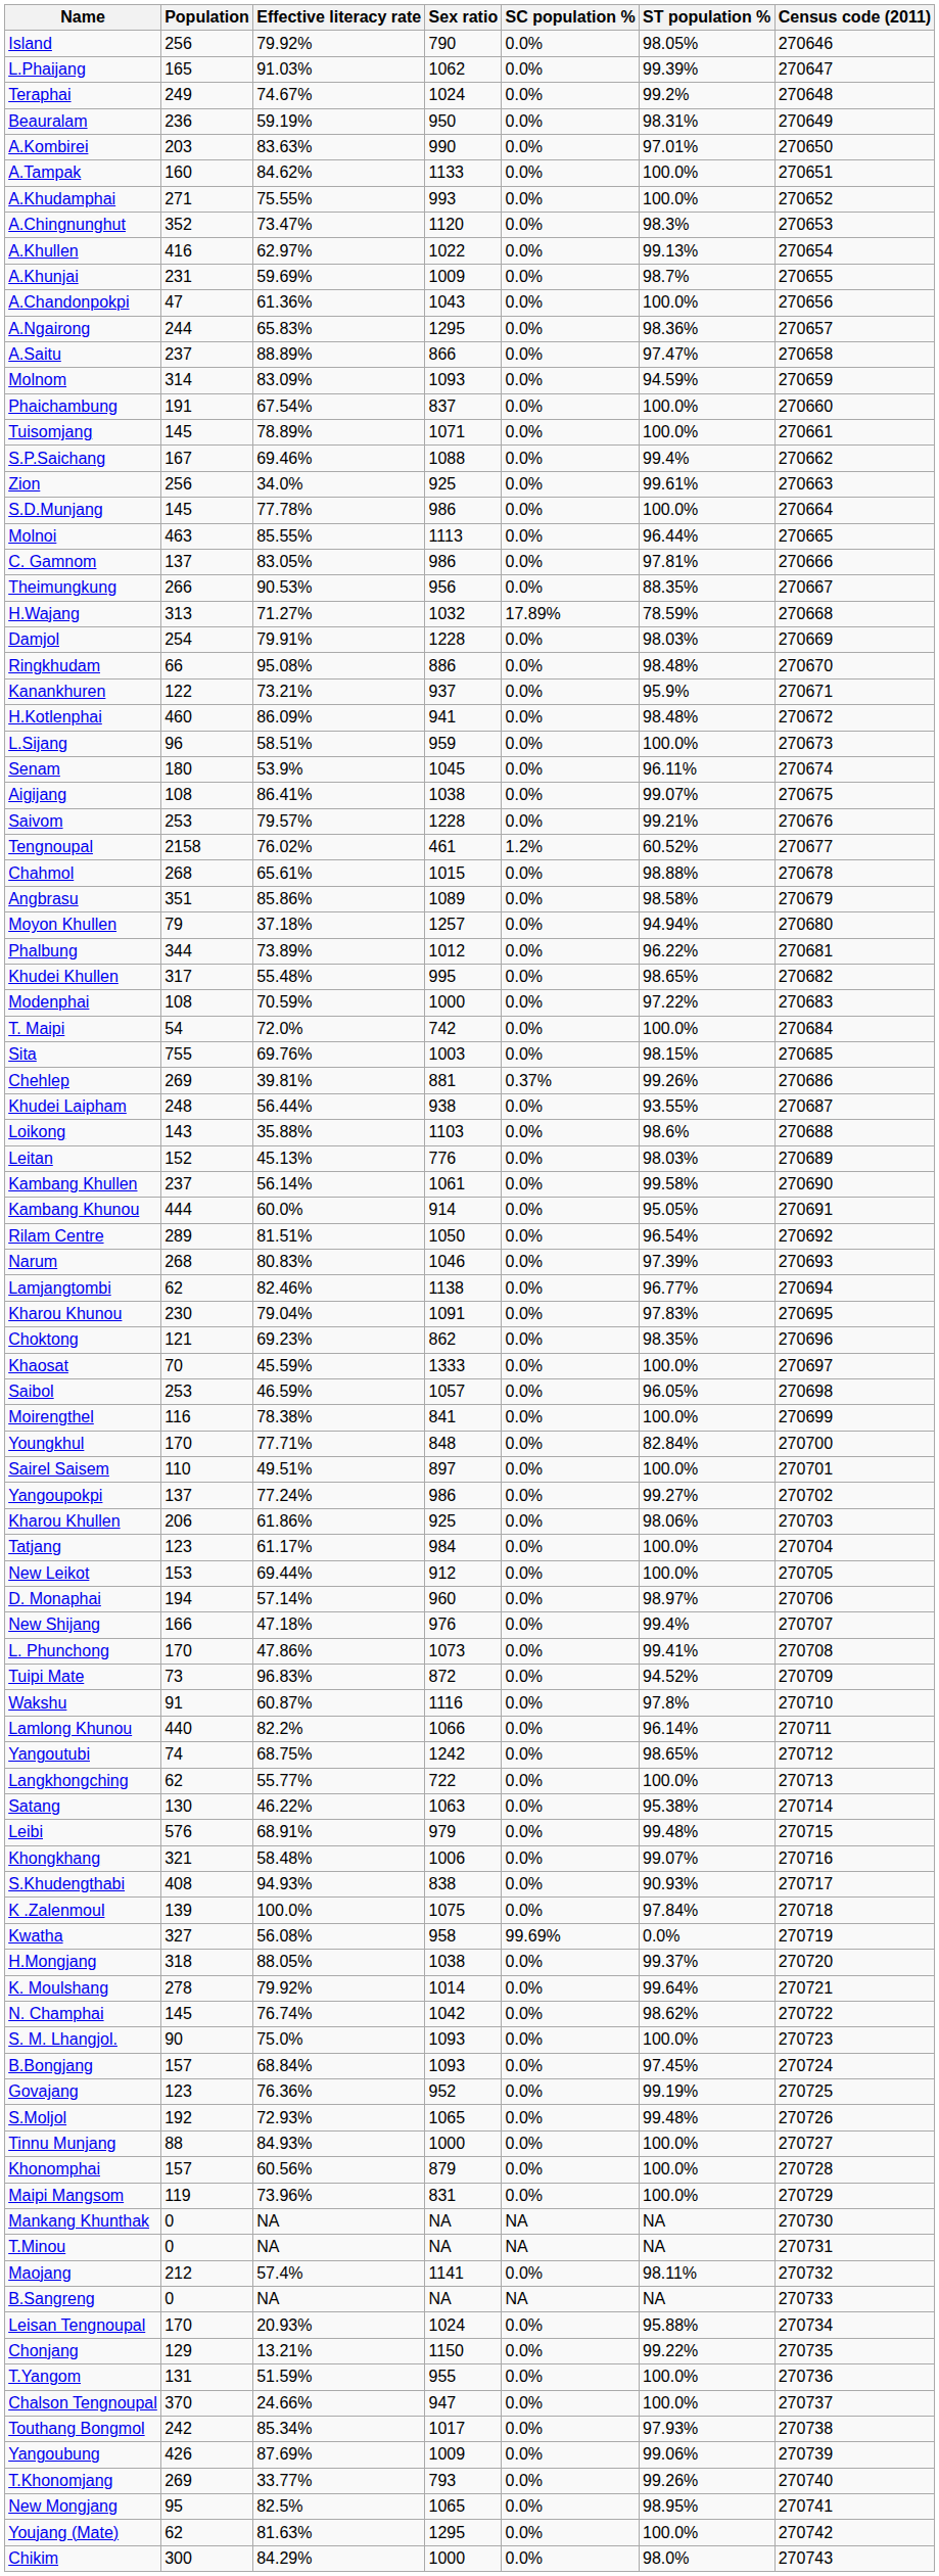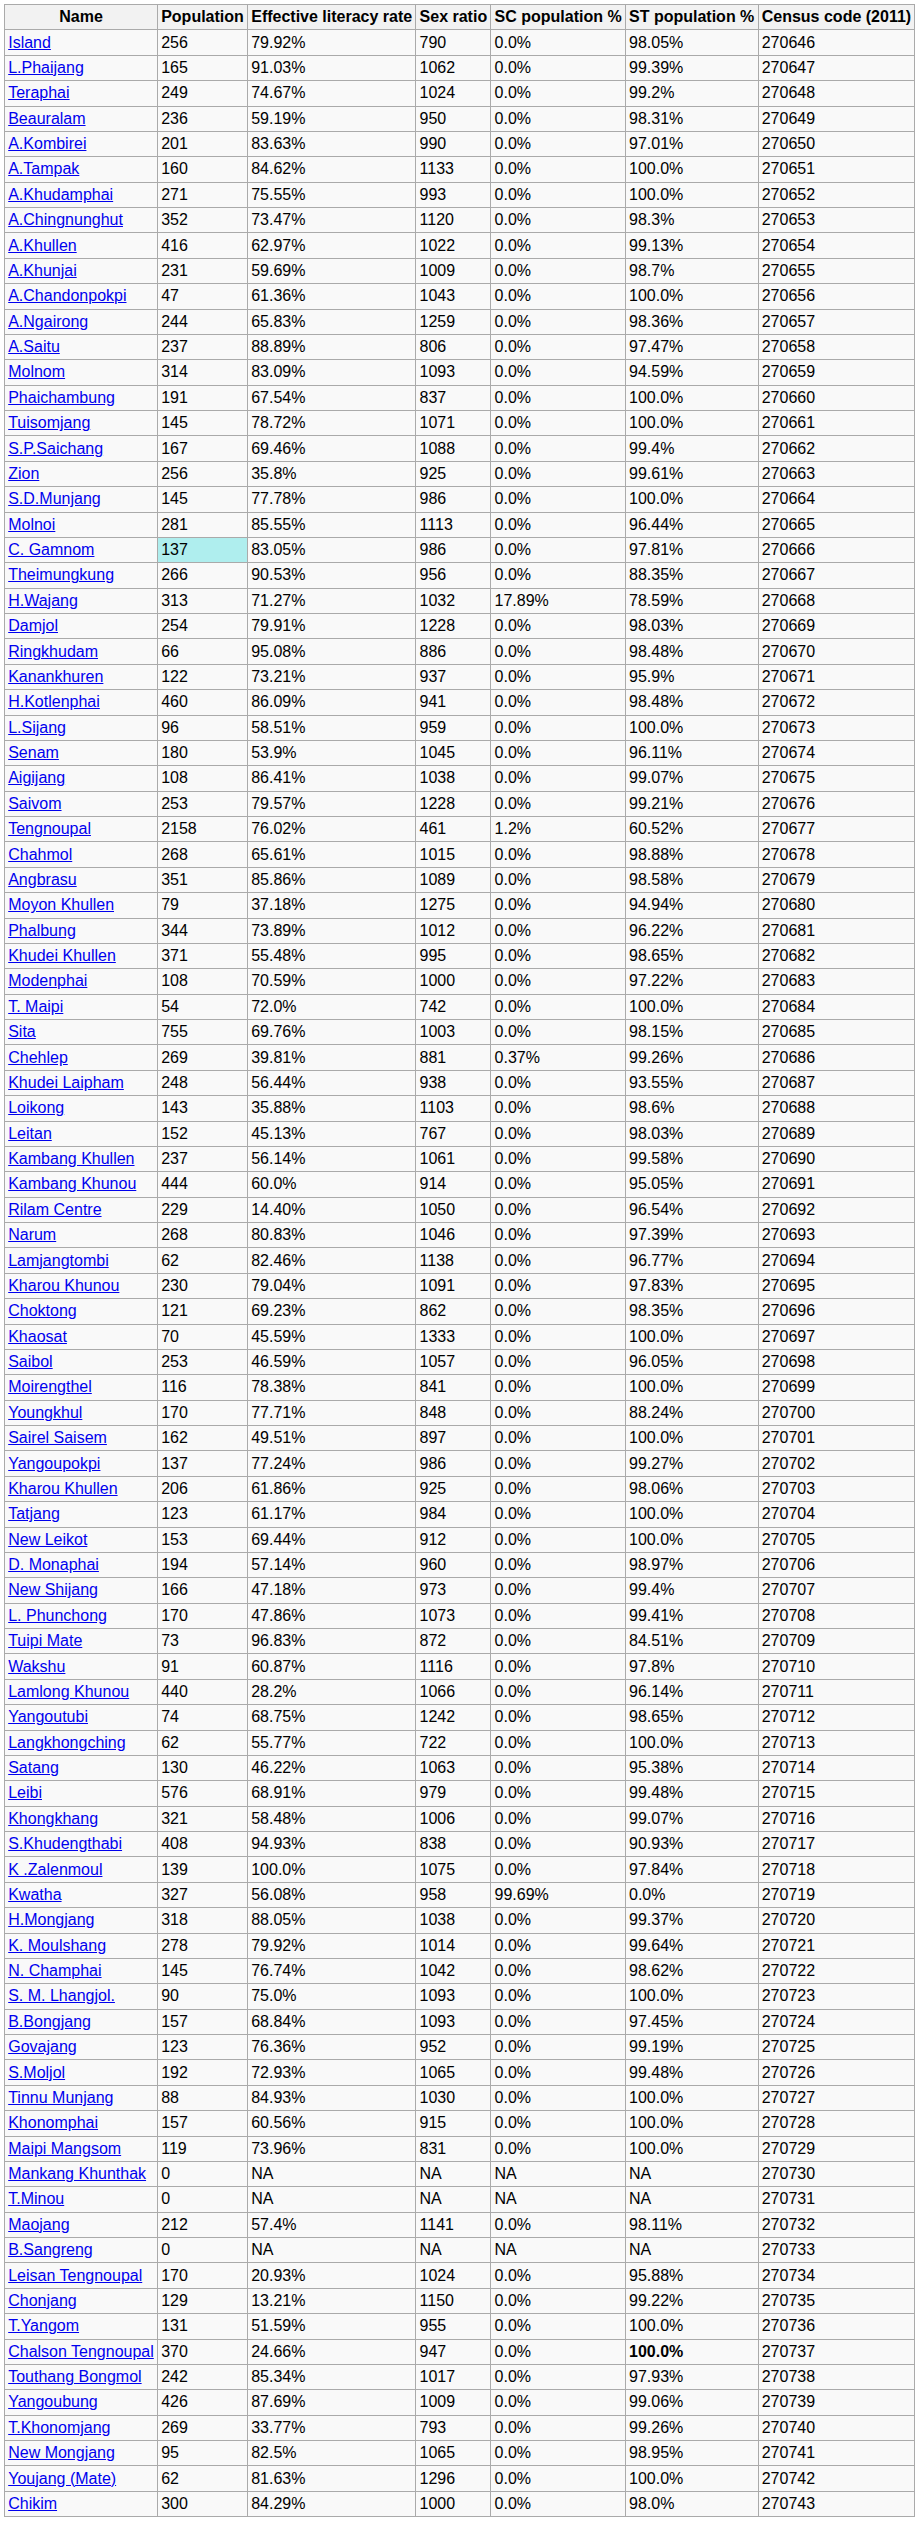A.Kombirei | Population: 203 -> 201
A.Ngairong | Sex ratio: 1295 -> 1259
A.Saitu | Sex ratio: 866 -> 806
Tuisomjang | Effective literacy rate: 78.89% -> 78.72%
Zion | Effective literacy rate: 34.0% -> 35.8%
Molnoi | Population: 463 -> 281
C. Gamnom | Population: no background -> paleturquoise background
Moyon Khullen | Sex ratio: 1257 -> 1275
Khudei Khullen | Population: 317 -> 371
Leitan | Sex ratio: 776 -> 767
Rilam Centre | Population: 289 -> 229
Rilam Centre | Effective literacy rate: 81.51% -> 14.40%
Youngkhul | ST population %: 82.84% -> 88.24%
Sairel Saisem | Population: 110 -> 162
New Shijang | Sex ratio: 976 -> 973
Tuipi Mate | ST population %: 94.52% -> 84.51%
Lamlong Khunou | Effective literacy rate: 82.2% -> 28.2%
Tinnu Munjang | Sex ratio: 1000 -> 1030
Khonomphai | Sex ratio: 879 -> 915
Chalson Tengnoupal | ST population %: normal -> bold
Youjang (Mate) | Sex ratio: 1295 -> 1296
